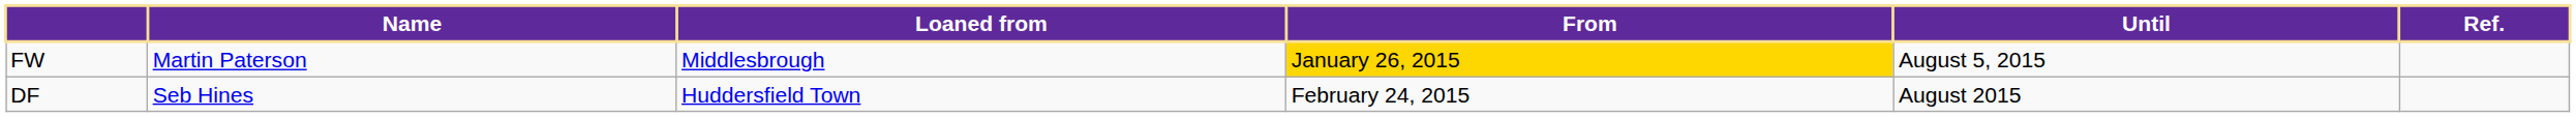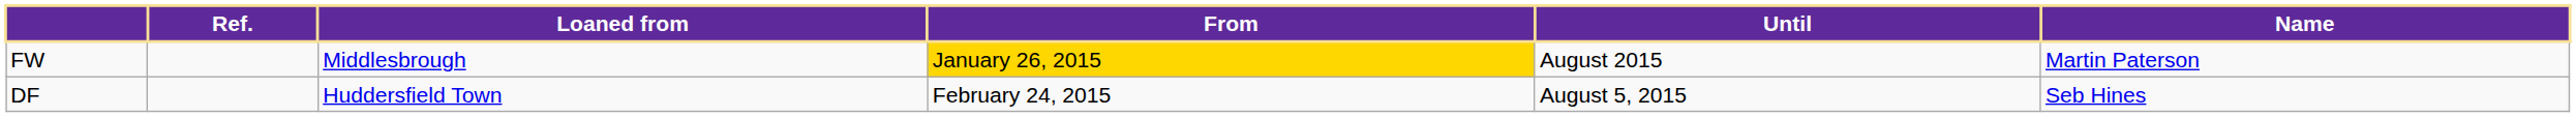columns swapped: Name <-> Ref.
FW | Until: August 5, 2015 -> August 2015
DF | Until: August 2015 -> August 5, 2015
